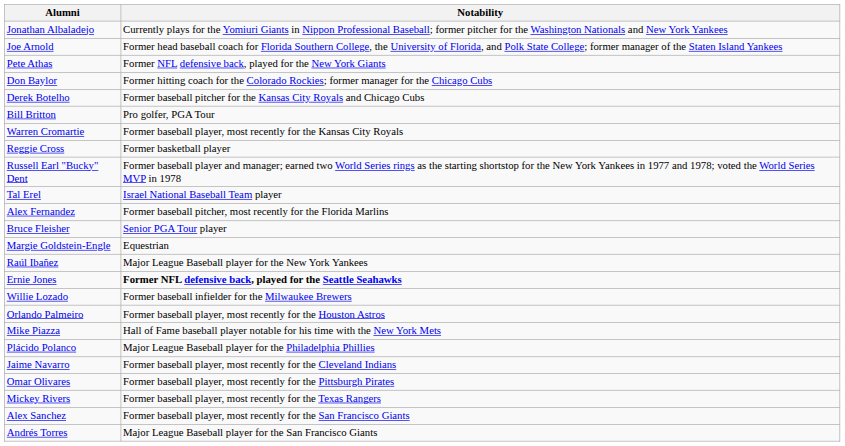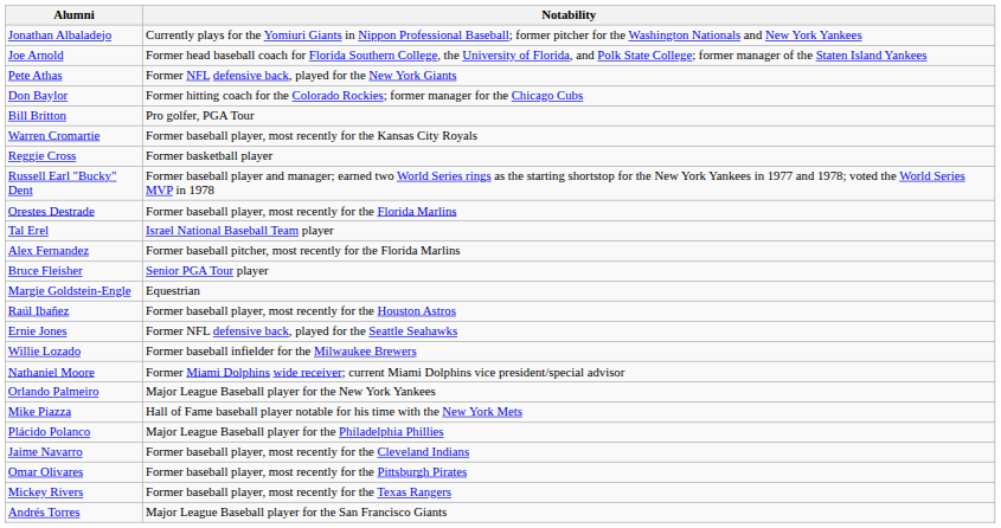- row: Derek Botelho | Former baseball pitcher for the Kansas City Royals and Chicago Cubs
+ row: Orestes Destrade | Former baseball player, most recently for the Florida Marlins
Raúl Ibañez | Notability: Major League Baseball player for the New York Yankees -> Former baseball player, most recently for the Houston Astros
Ernie Jones | Notability: bold -> normal
+ row: Nathaniel Moore | Former Miami Dolphins wide receiver; current Miami Dolphins vice president/special advisor
Orlando Palmeiro | Notability: Former baseball player, most recently for the Houston Astros -> Major League Baseball player for the New York Yankees
- row: Alex Sanchez | Former baseball player, most recently for the San Francisco Giants
